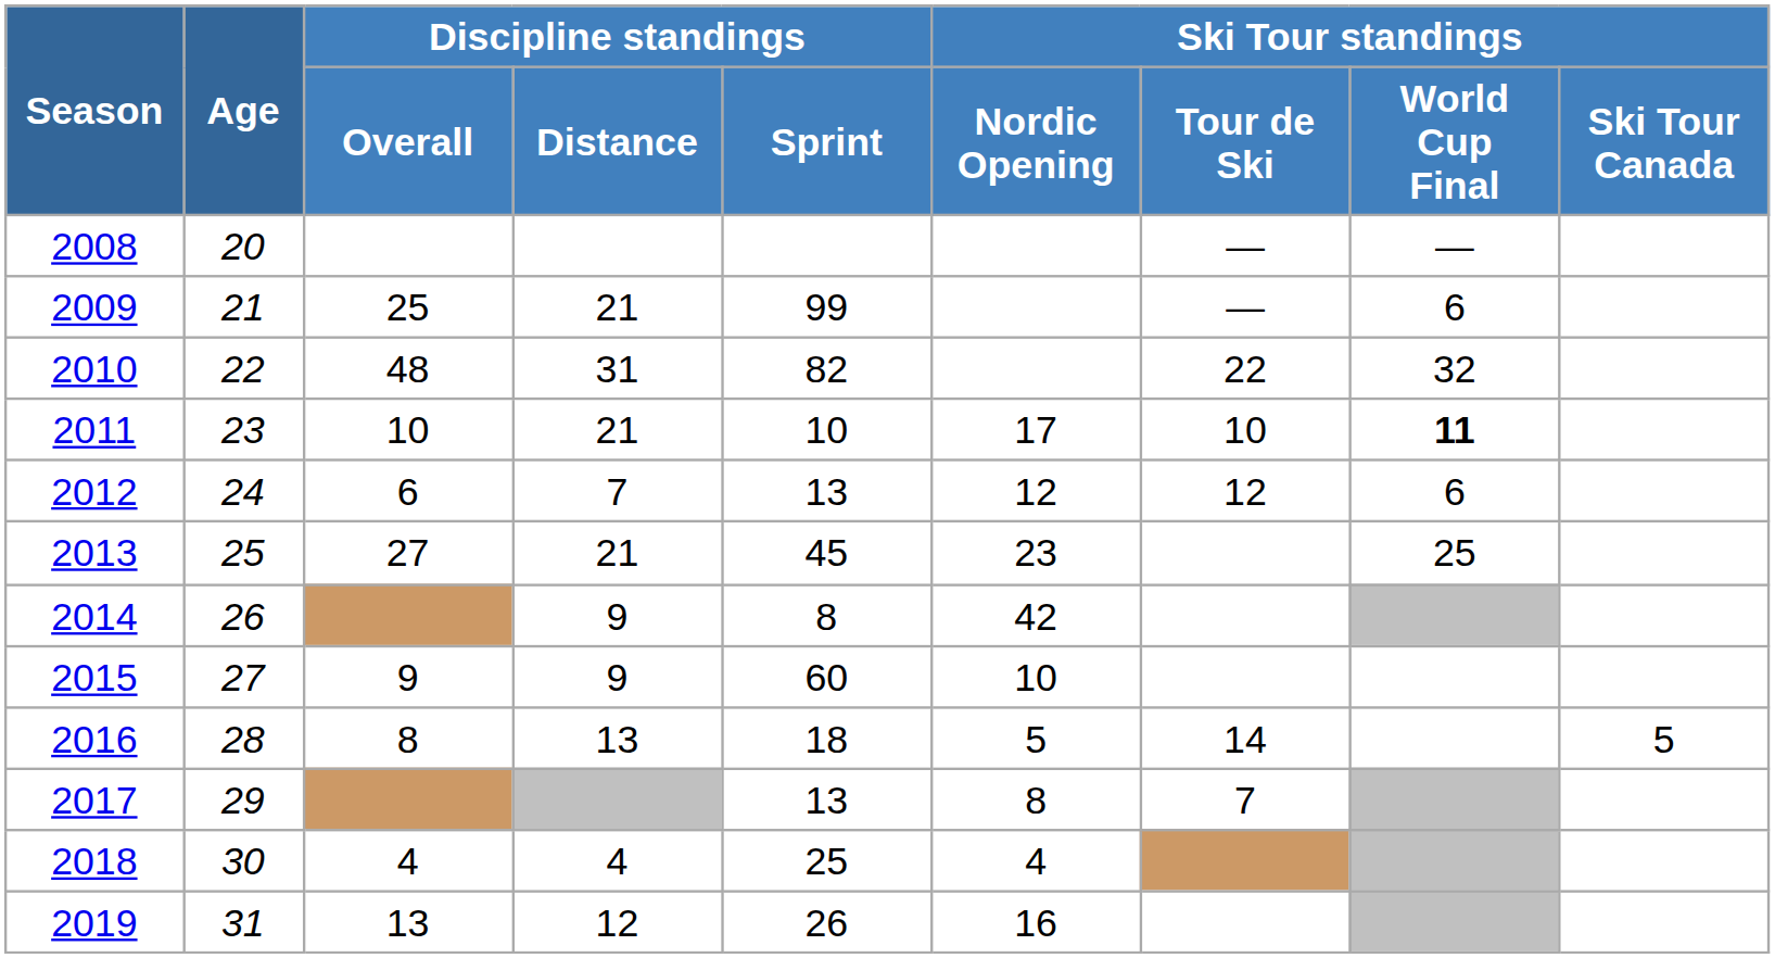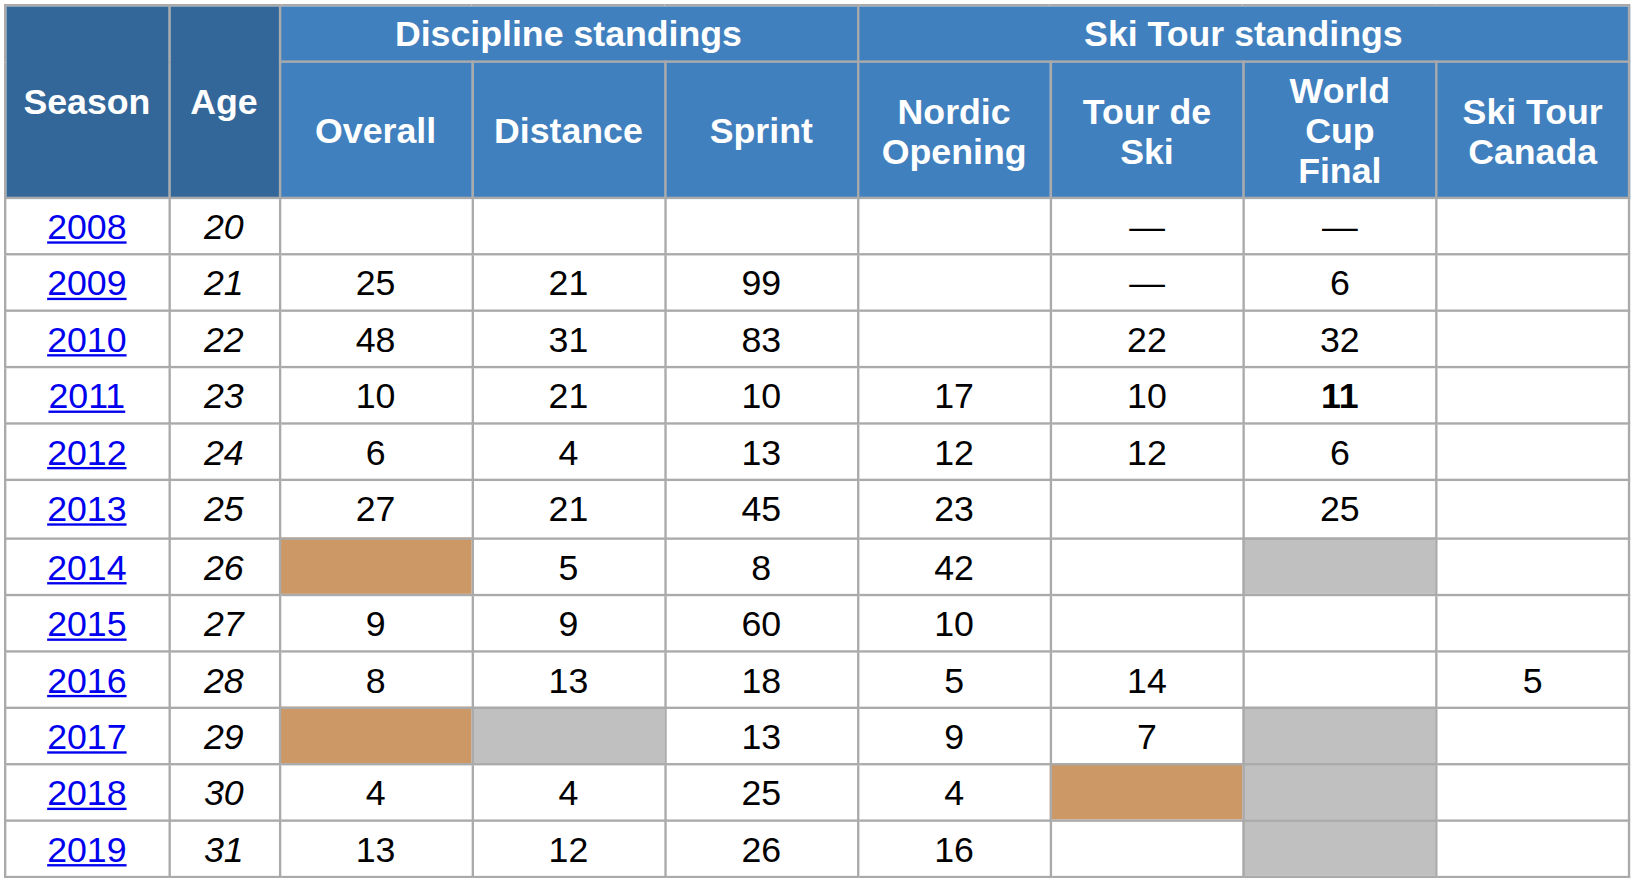2010 | Discipline standings / Sprint: 82 -> 83
2012 | Discipline standings / Distance: 7 -> 4
2014 | Discipline standings / Distance: 9 -> 5
2017 | Ski Tour standings / Nordic Opening: 8 -> 9
